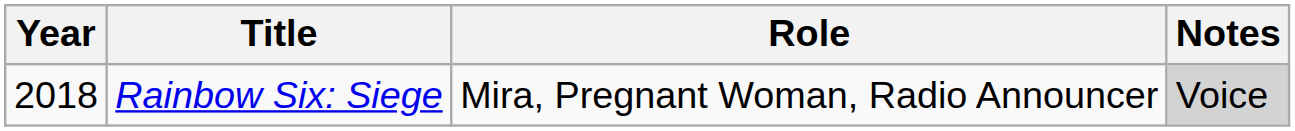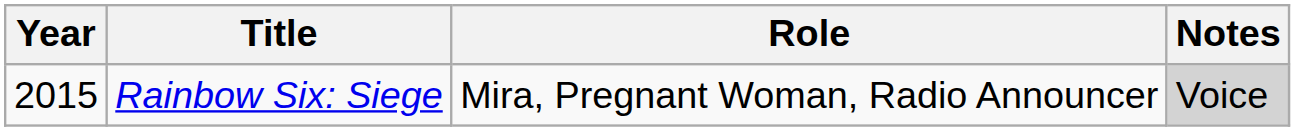Rainbow Six: Siege | Year: 2018 -> 2015
